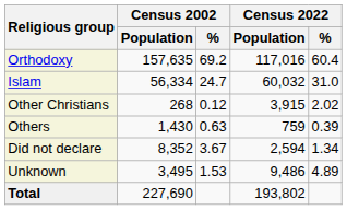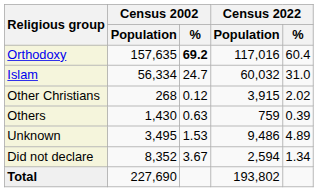Orthodoxy | Census 2002 / %: normal -> bold
rows swapped: Did not declare <-> Unknown
